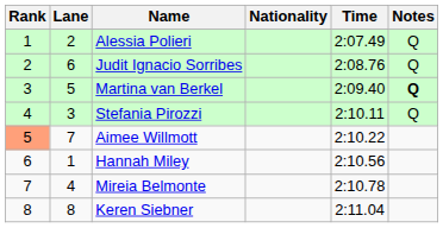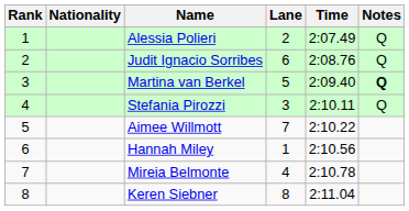columns swapped: Lane <-> Nationality
Aimee Willmott | Rank: lightsalmon background -> no background
